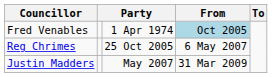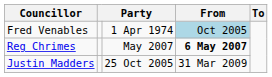Reg Chrimes | column 3: 25 Oct 2005 -> May 2007
Reg Chrimes | From: normal -> bold
Justin Madders | column 3: May 2007 -> 25 Oct 2005
